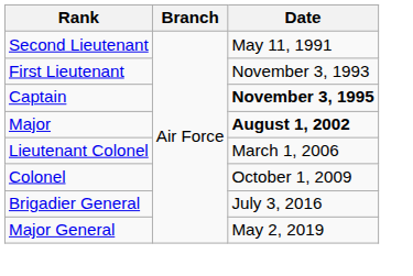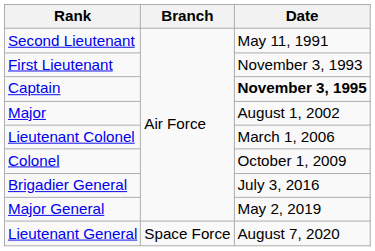Major | Date: bold -> normal
+ row: Lieutenant General | Space Force | August 7, 2020
